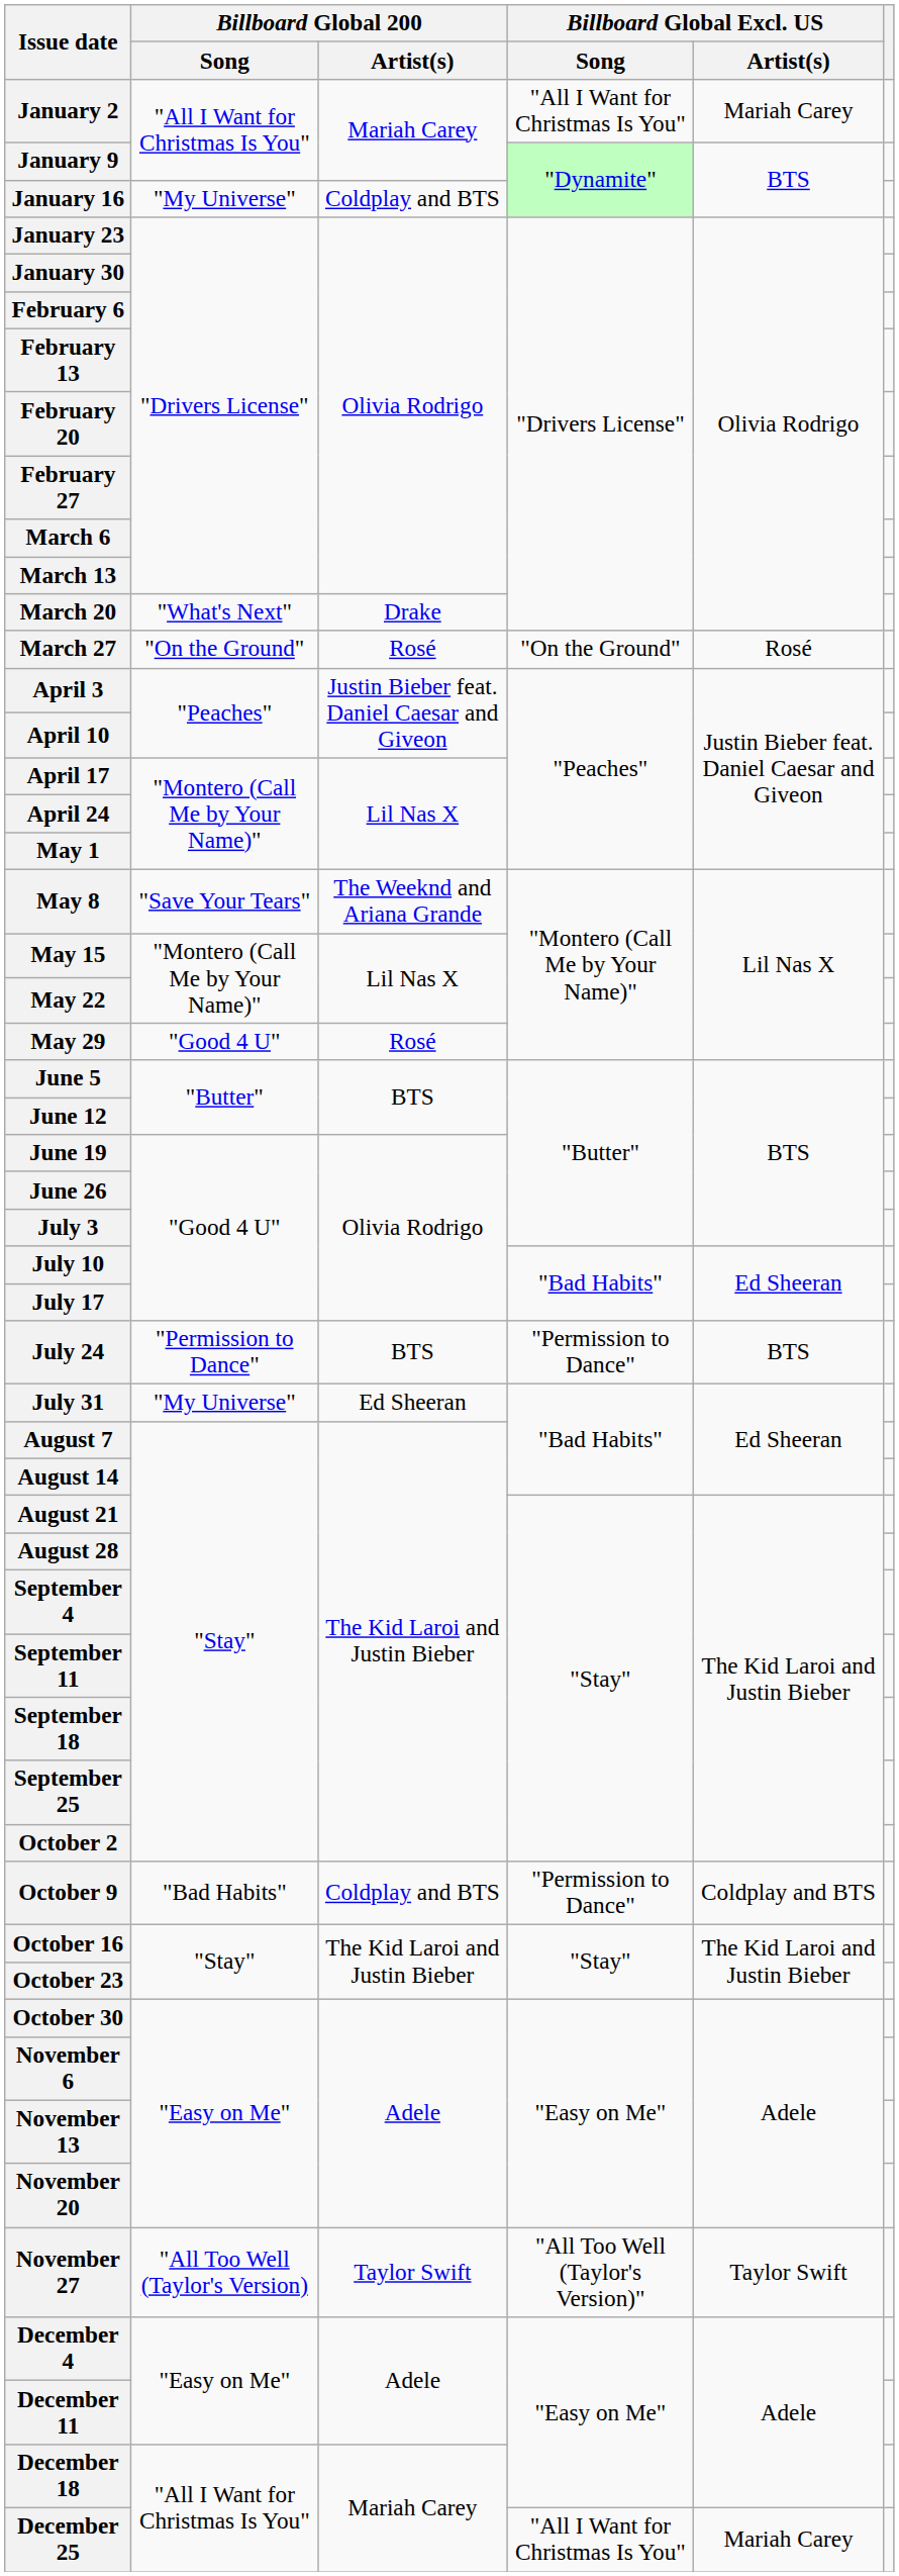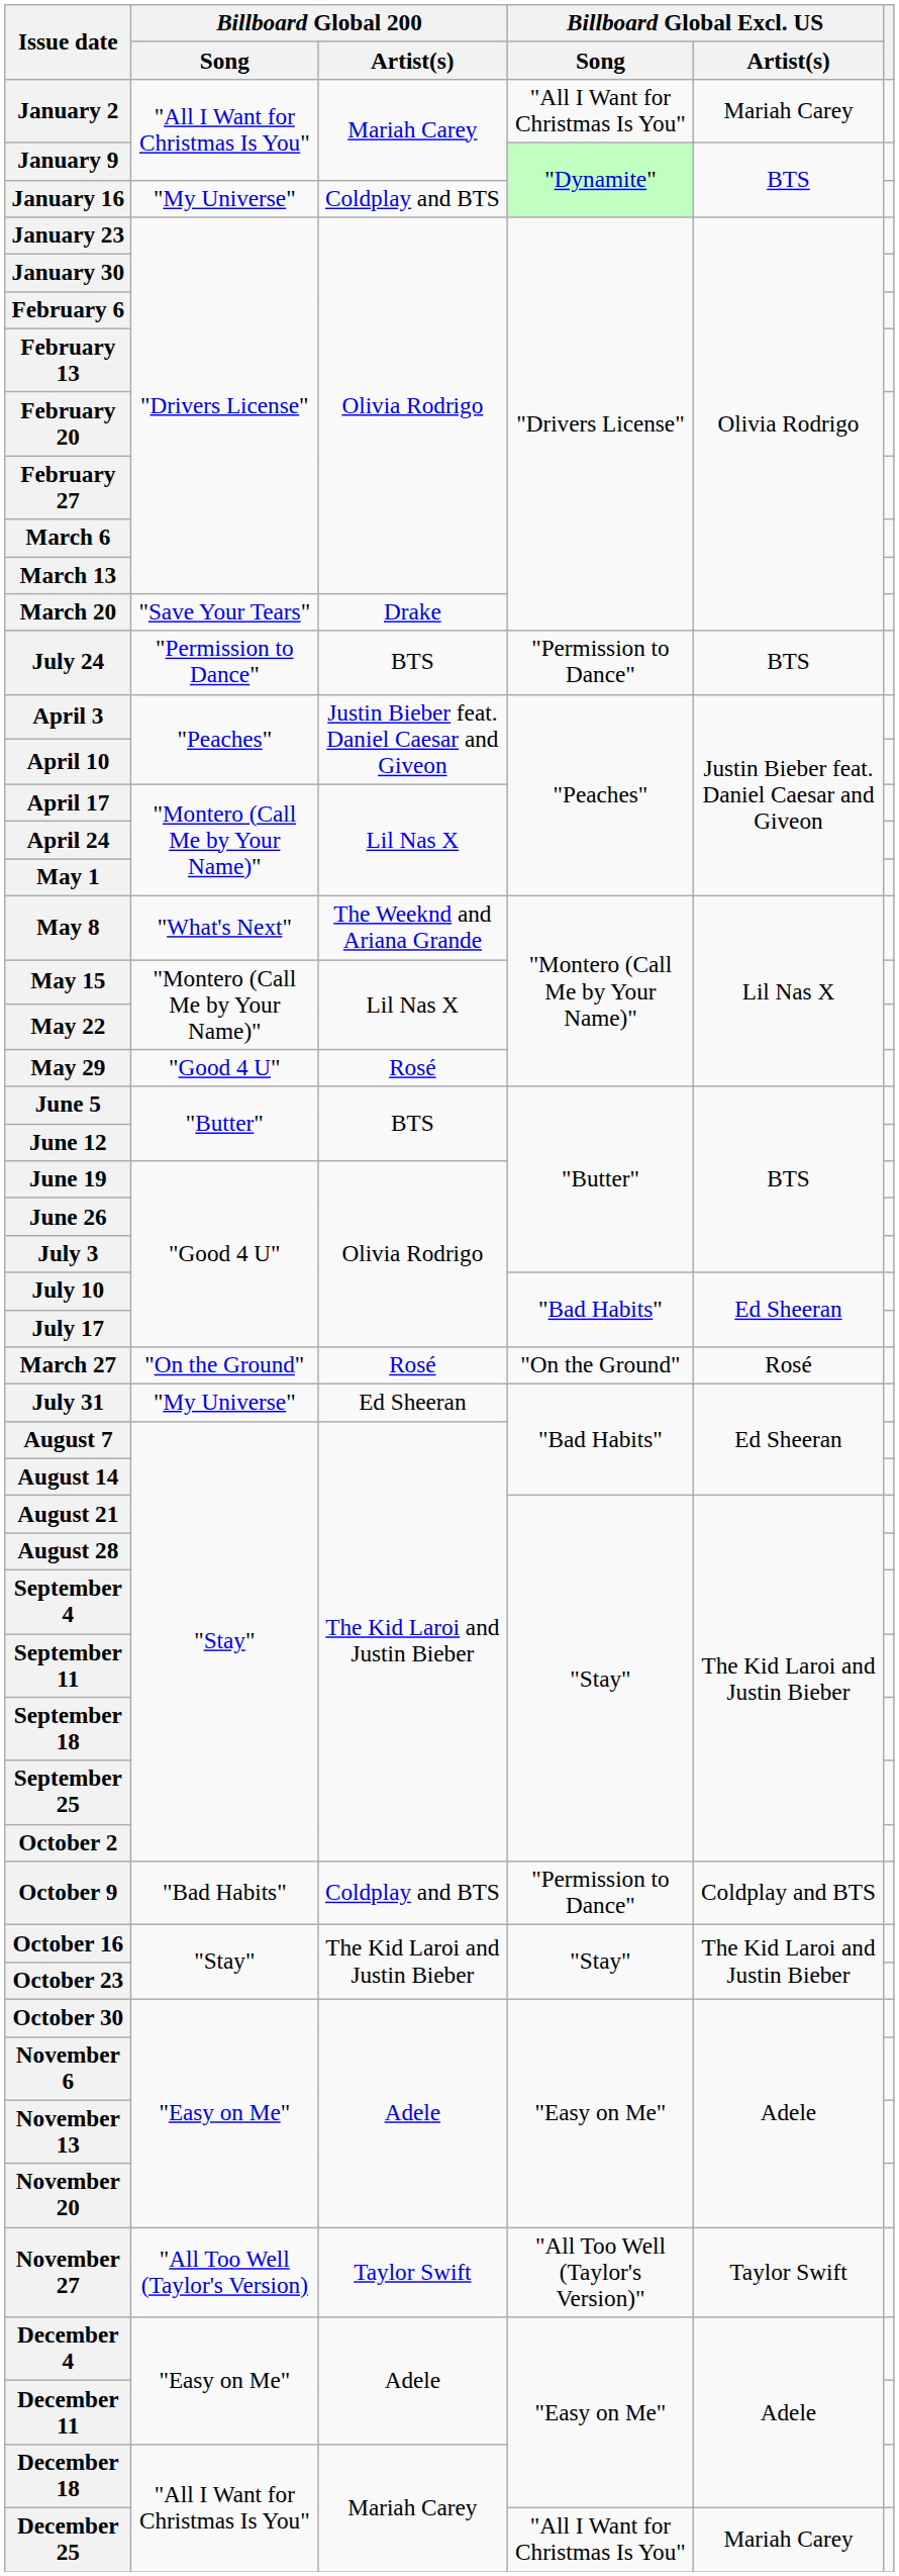March 20 | Billboard Global 200 / Song: "What's Next" -> "Save Your Tears"
rows swapped: March 27 <-> July 24
May 8 | Billboard Global 200 / Song: "Save Your Tears" -> "What's Next"
